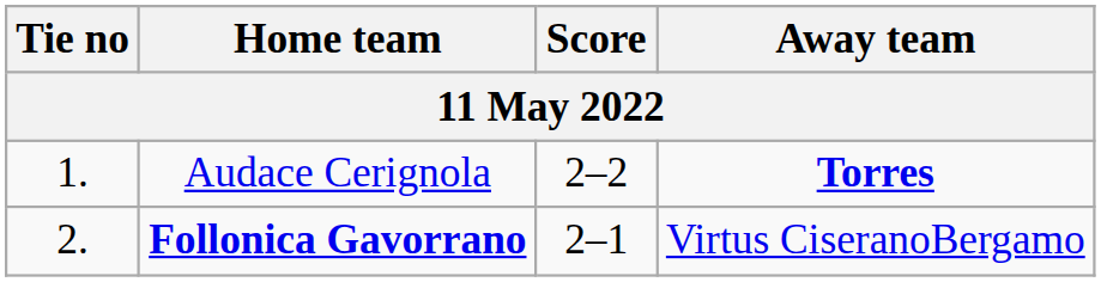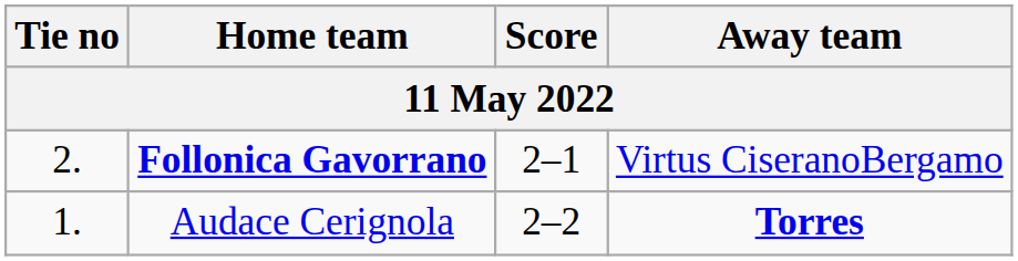rows swapped: Audace Cerignola <-> Follonica Gavorrano
